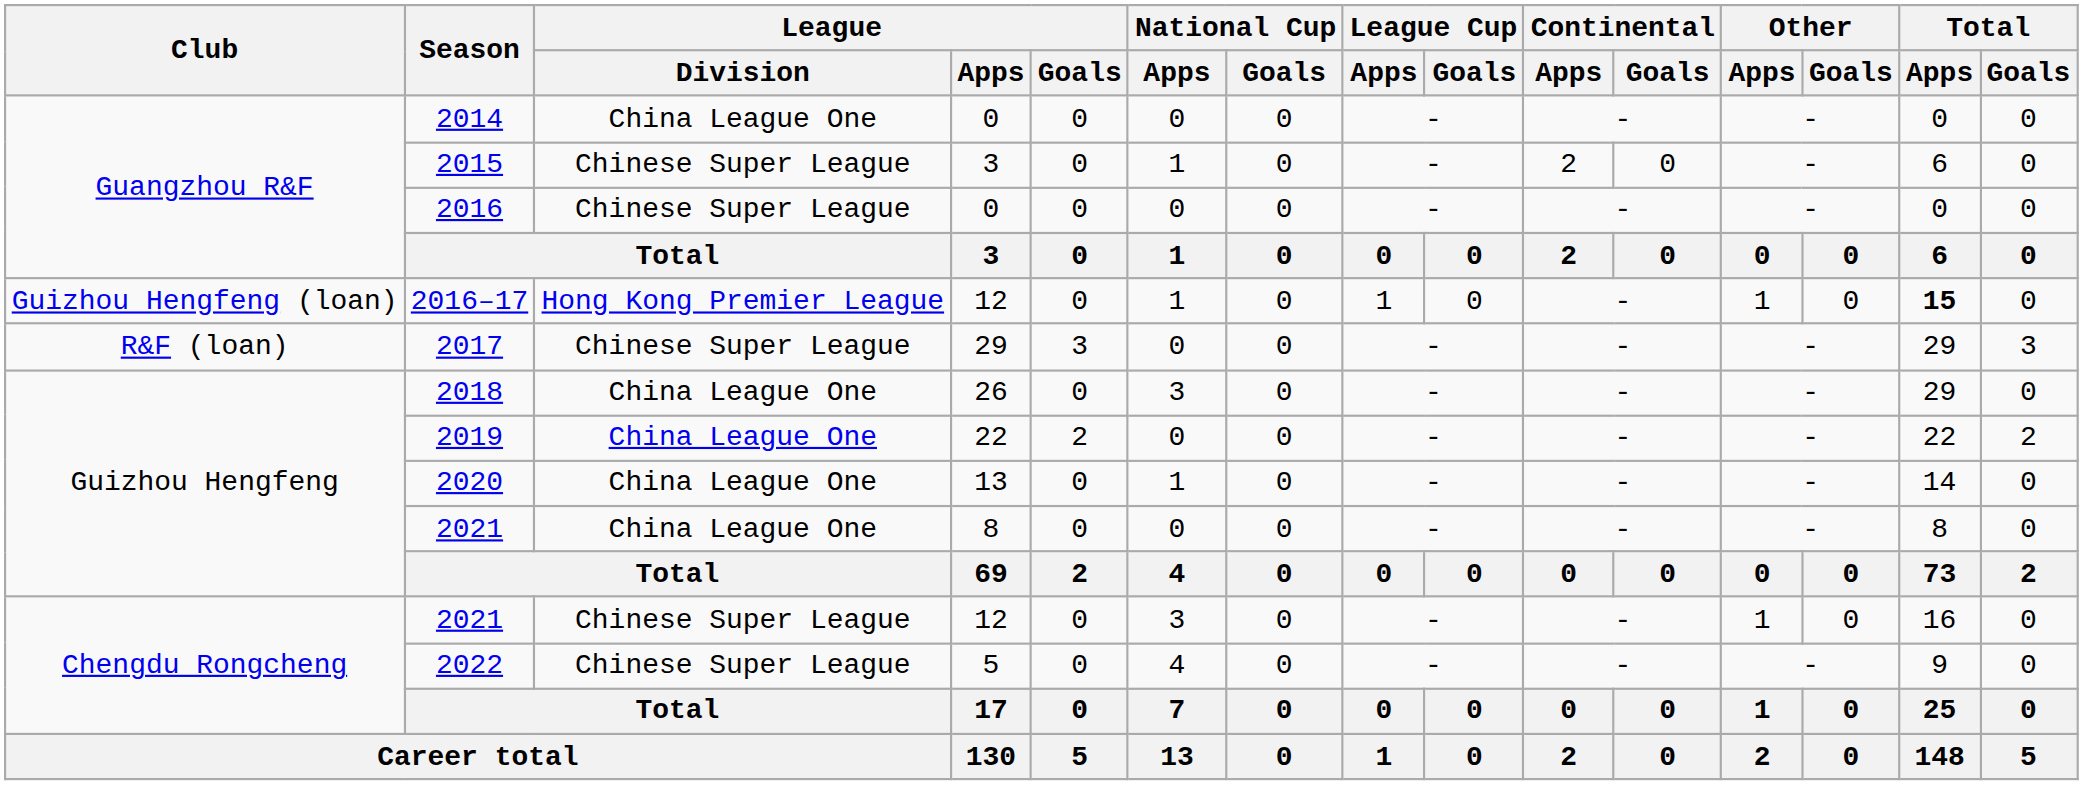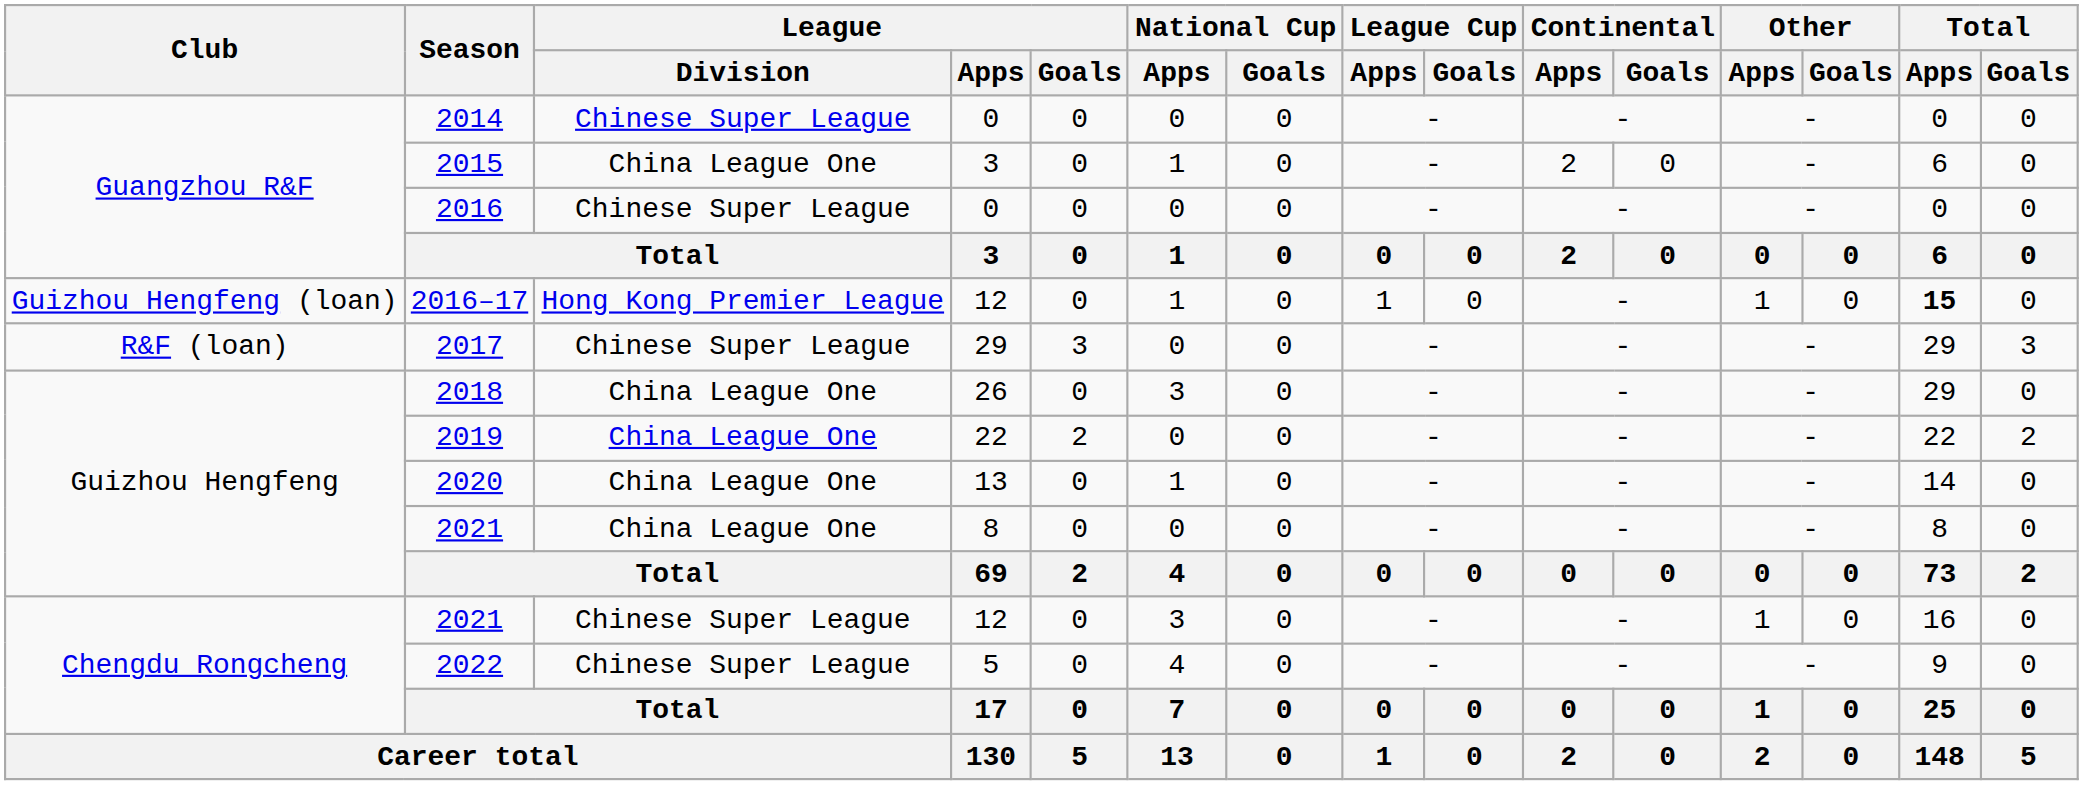2014 | League / Division: China League One -> Chinese Super League
2015 | League / Division: Chinese Super League -> China League One
